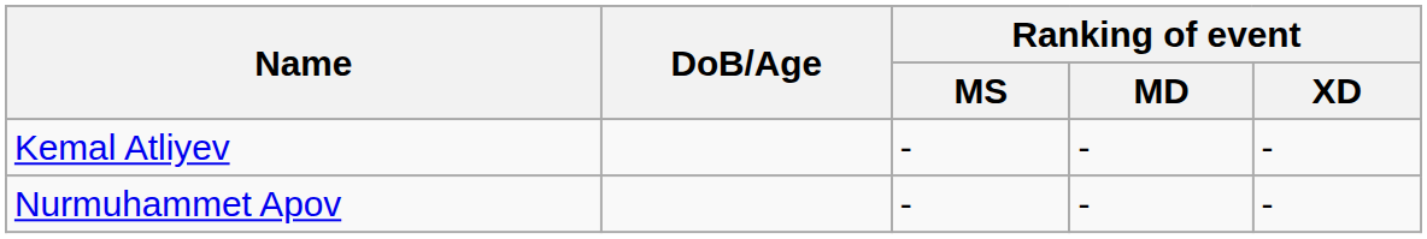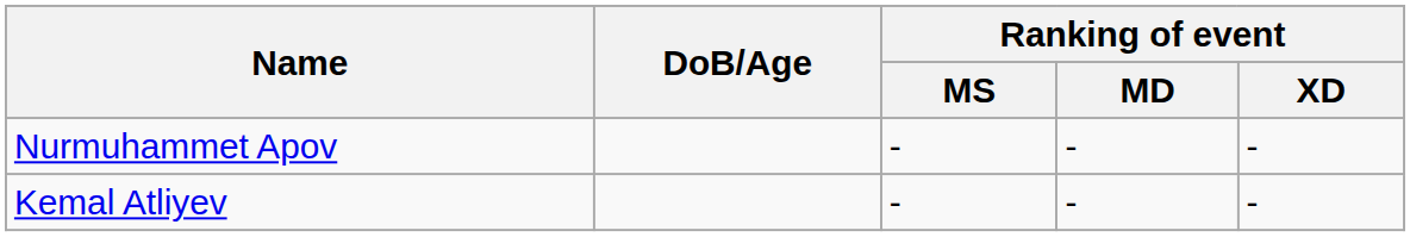rows swapped: Nurmuhammet Apov <-> Kemal Atliyev
